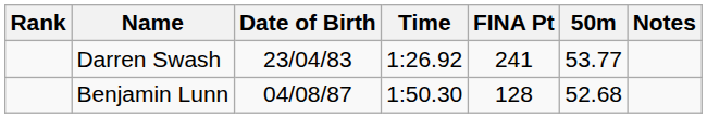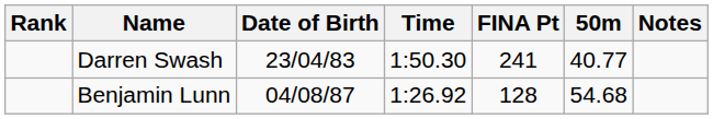Darren Swash | Time: 1:26.92 -> 1:50.30
Darren Swash | 50m: 53.77 -> 40.77
Benjamin Lunn | Time: 1:50.30 -> 1:26.92
Benjamin Lunn | 50m: 52.68 -> 54.68
